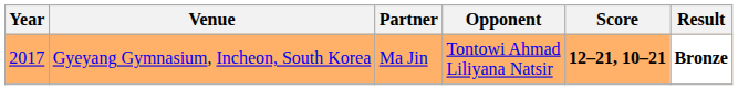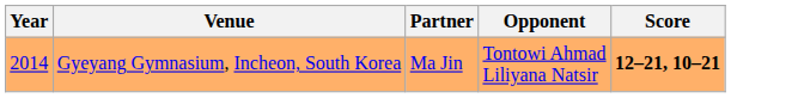- column: Result | Bronze
Gyeyang Gymnasium, Incheon, South Korea | Year: 2017 -> 2014
